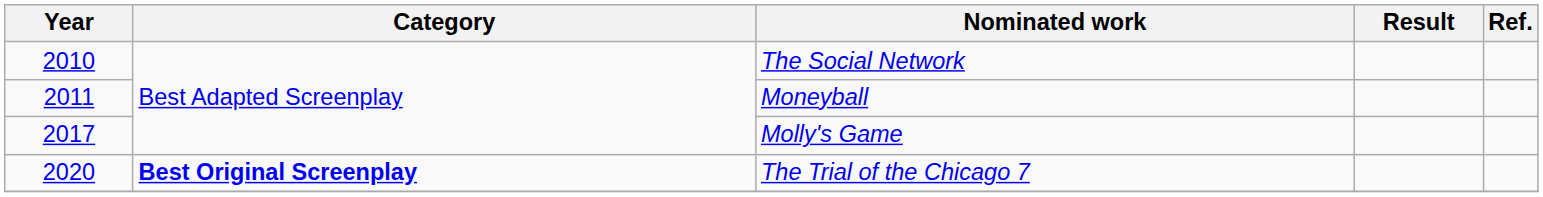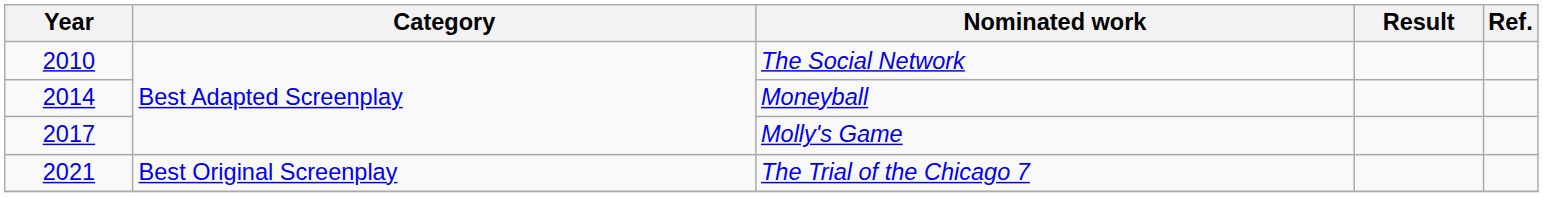Moneyball | Year: 2011 -> 2014
The Trial of the Chicago 7 | Year: 2020 -> 2021
The Trial of the Chicago 7 | Category: bold -> normal
